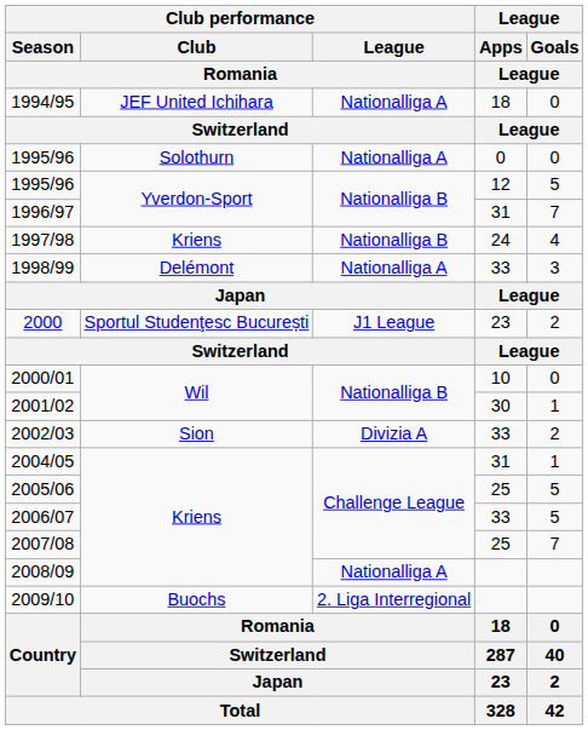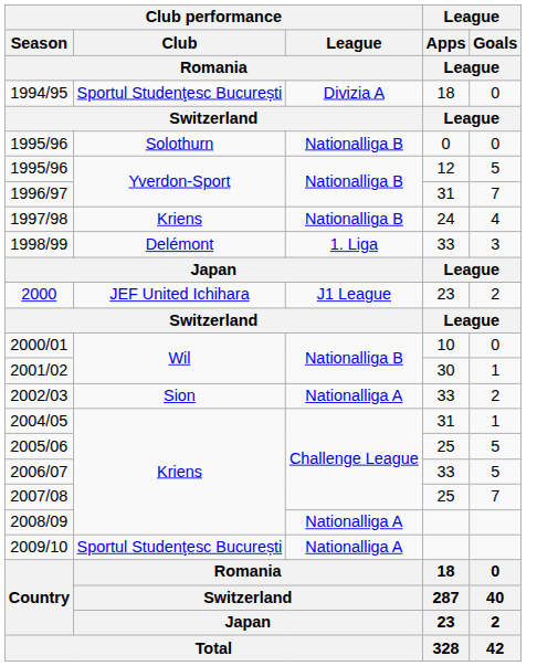1994/95 | Club performance / Club / Romania: JEF United Ichihara -> Sportul Studenţesc București
1994/95 | Club performance / League / Romania: Nationalliga A -> Divizia A
1995/96 / 0 | Club performance / League / Romania: Nationalliga A -> Nationalliga B
1998/99 | Club performance / League / Romania: Nationalliga A -> 1. Liga
2000 | Club performance / Club / Romania: Sportul Studenţesc București -> JEF United Ichihara
2002/03 | Club performance / League / Romania: Divizia A -> Nationalliga A
2009/10 | Club performance / Club / Romania: Buochs -> Sportul Studenţesc București
2009/10 | Club performance / League / Romania: 2. Liga Interregional -> Nationalliga A
